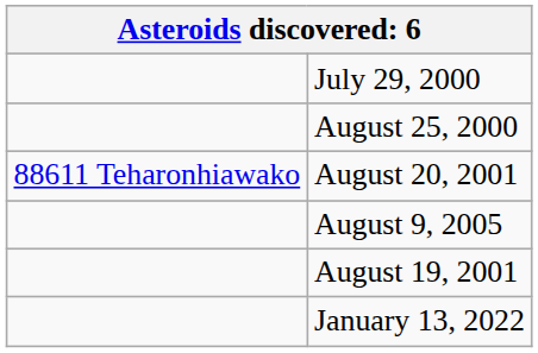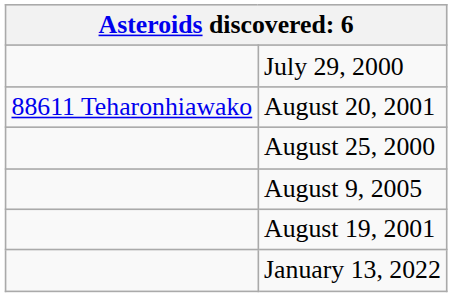rows swapped: August 25, 2000 <-> August 20, 2001
